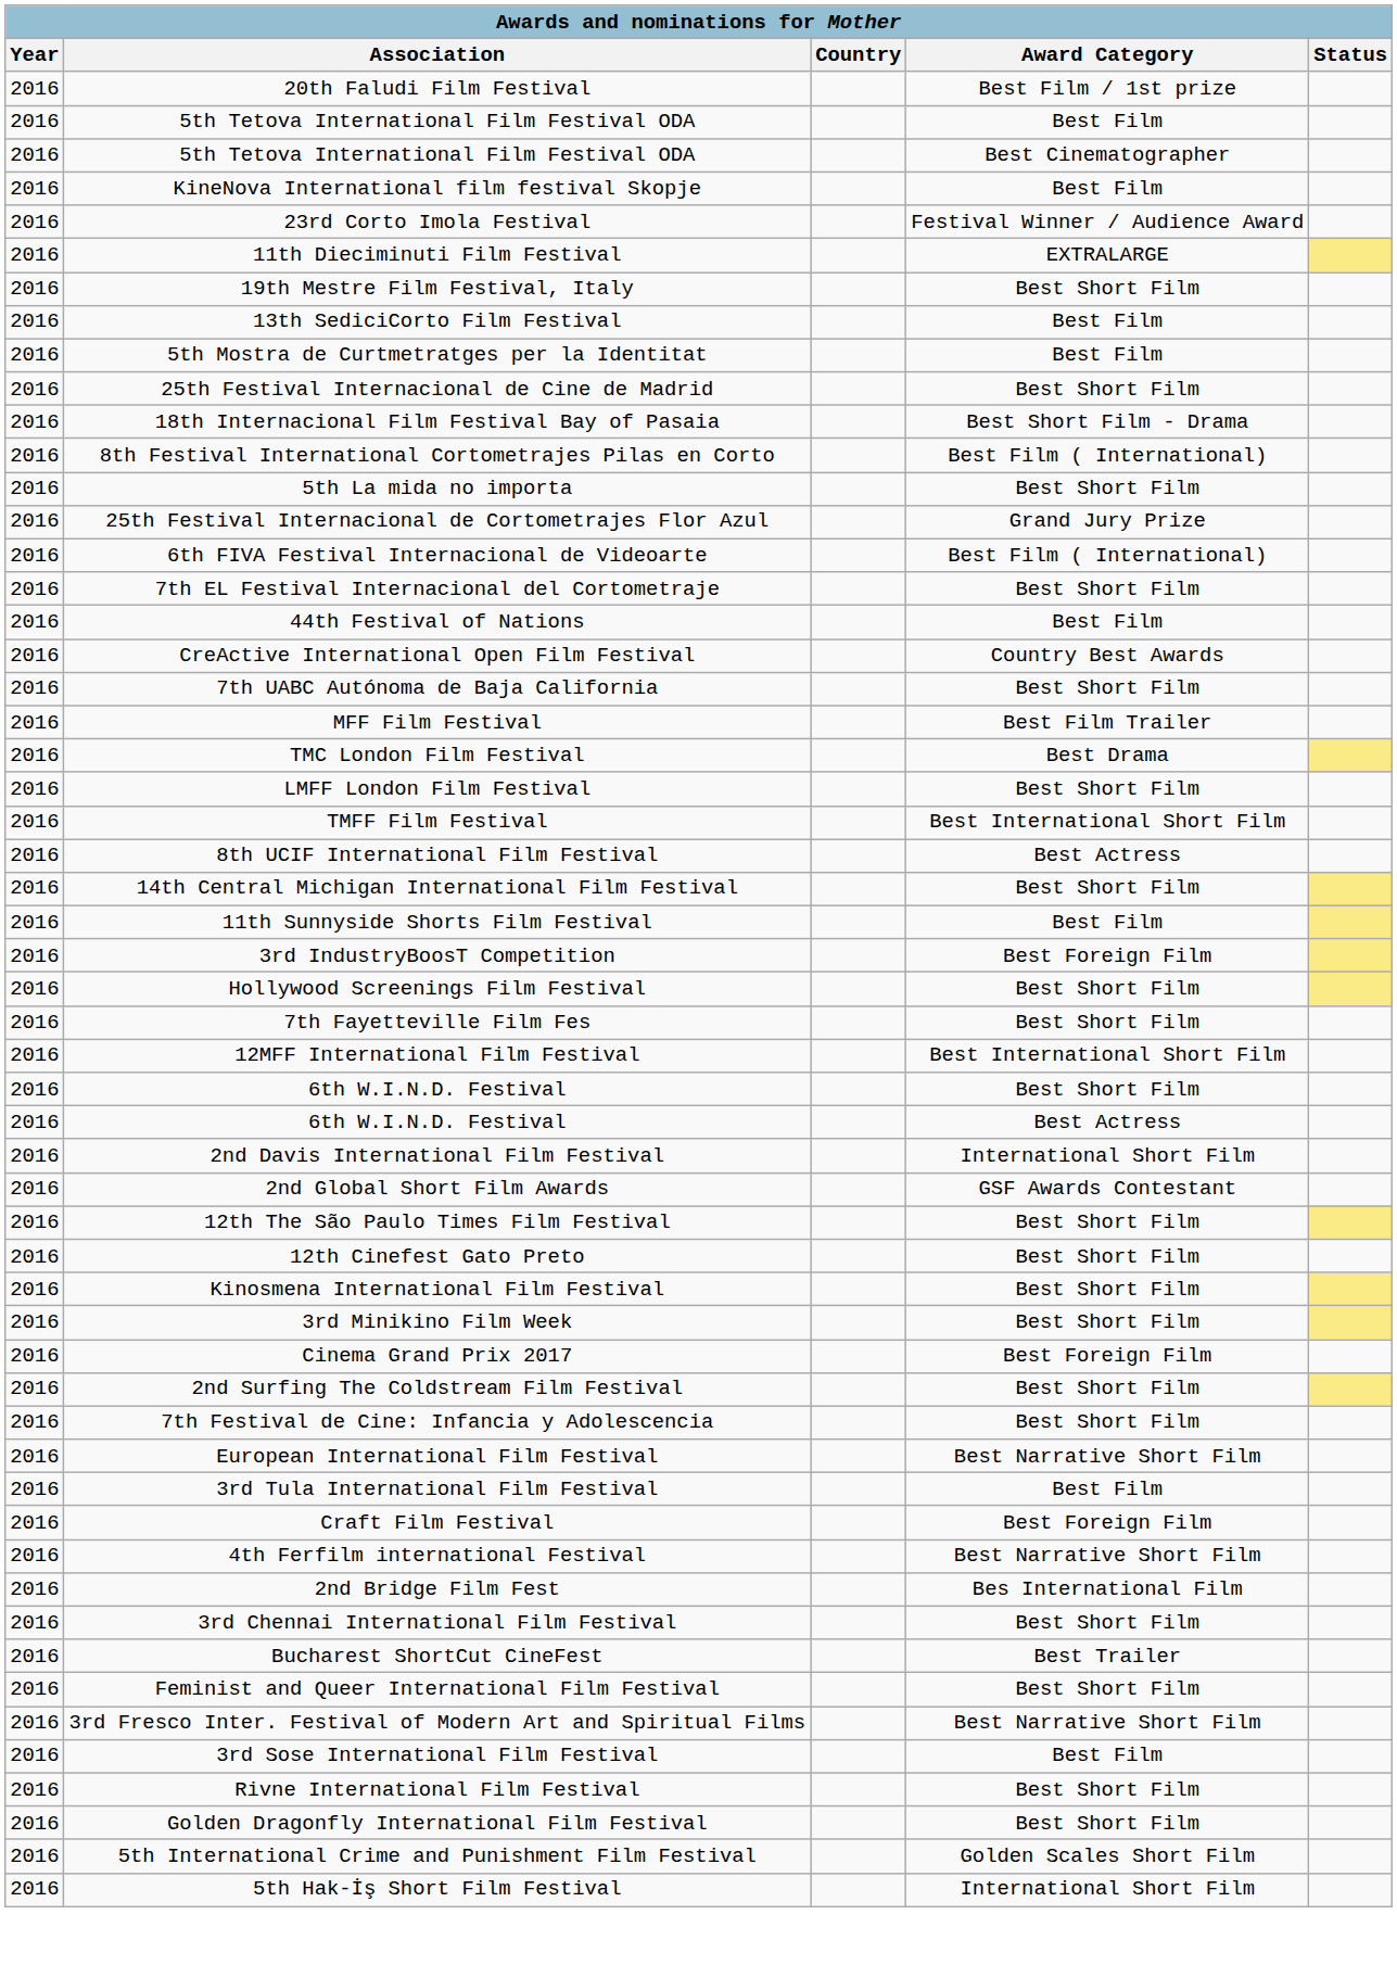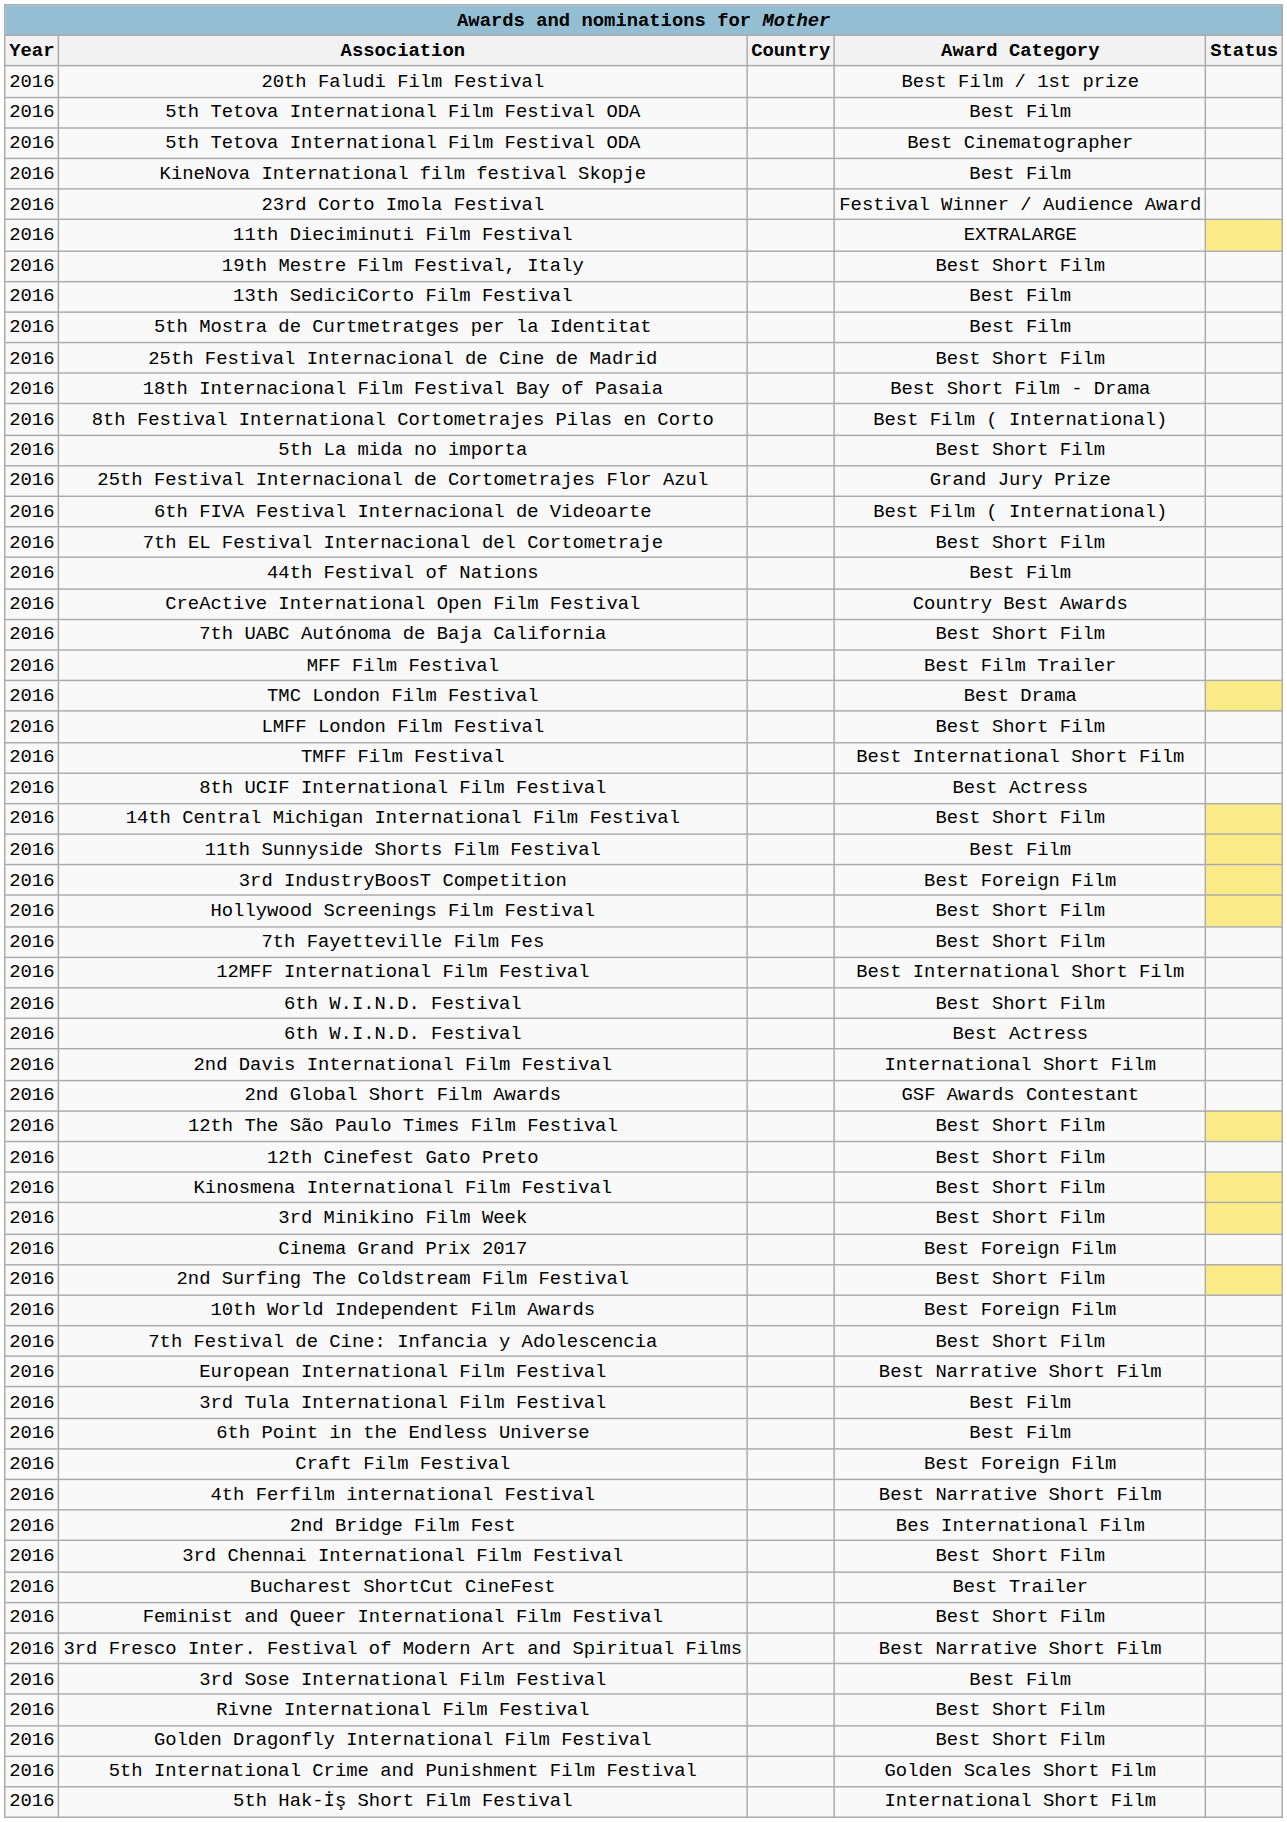+ row: 2016 | 10th World Independent Film Awards | Best Foreign Film
+ row: 2016 | 6th Point in the Endless Universe | Best Film
